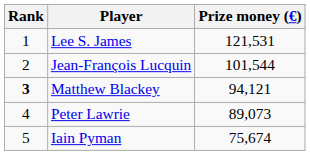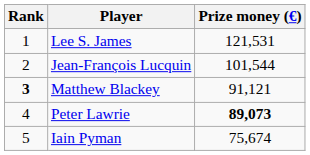Matthew Blackey | Prize money (€): 94,121 -> 91,121
Peter Lawrie | Prize money (€): normal -> bold
